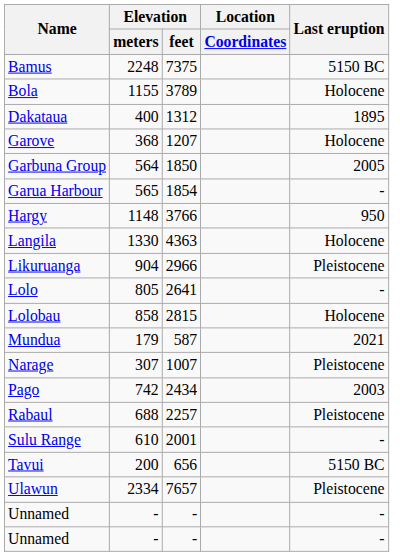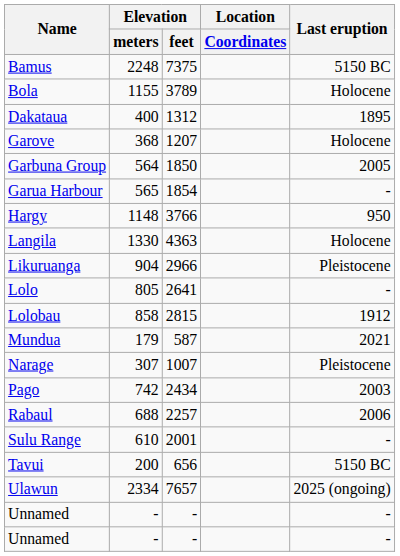Lolobau | Last eruption: Holocene -> 1912
Rabaul | Last eruption: Pleistocene -> 2006
Ulawun | Last eruption: Pleistocene -> 2025 (ongoing)
